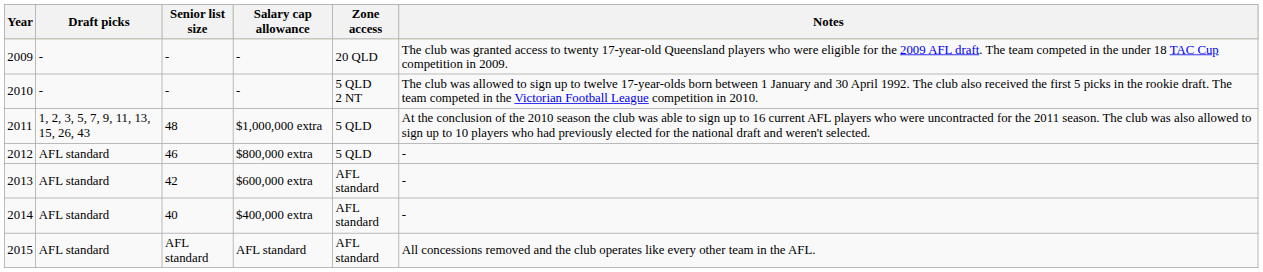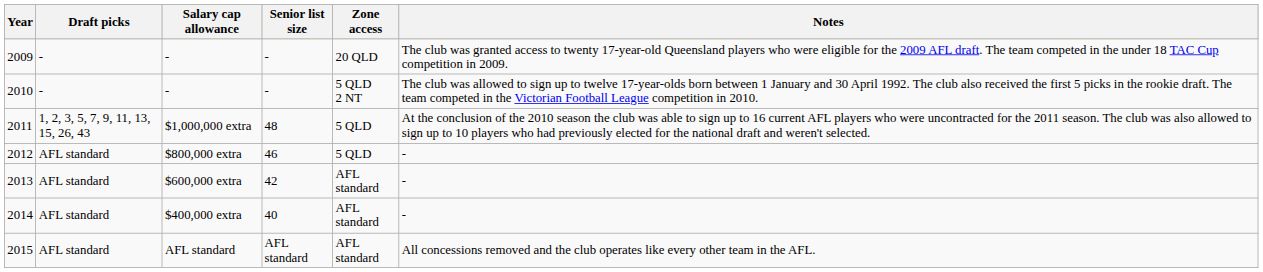columns swapped: Senior list size <-> Salary cap allowance
